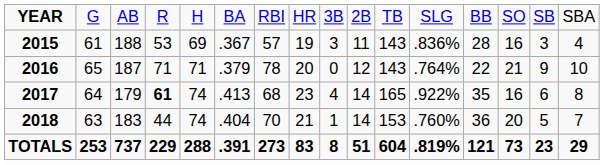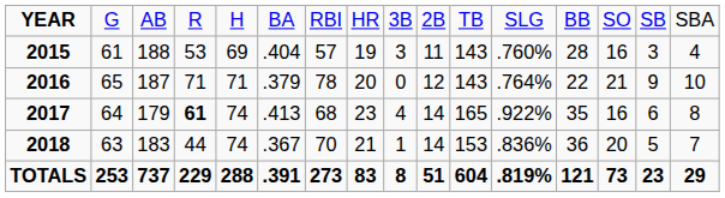2015 | column 6: .367 -> .404
2015 | column 12: .836% -> .760%
2018 | column 6: .404 -> .367
2018 | column 12: .760% -> .836%
